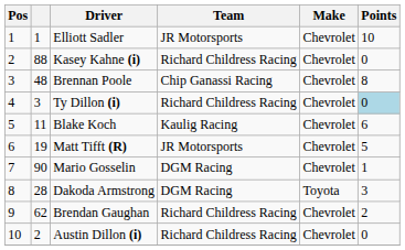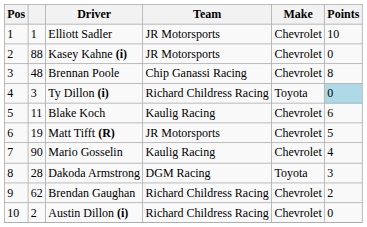Kasey Kahne (i) | Team: Richard Childress Racing -> JR Motorsports
Ty Dillon (i) | Make: Chevrolet -> Toyota
Mario Gosselin | Team: DGM Racing -> Kaulig Racing
Mario Gosselin | Points: 1 -> 4
